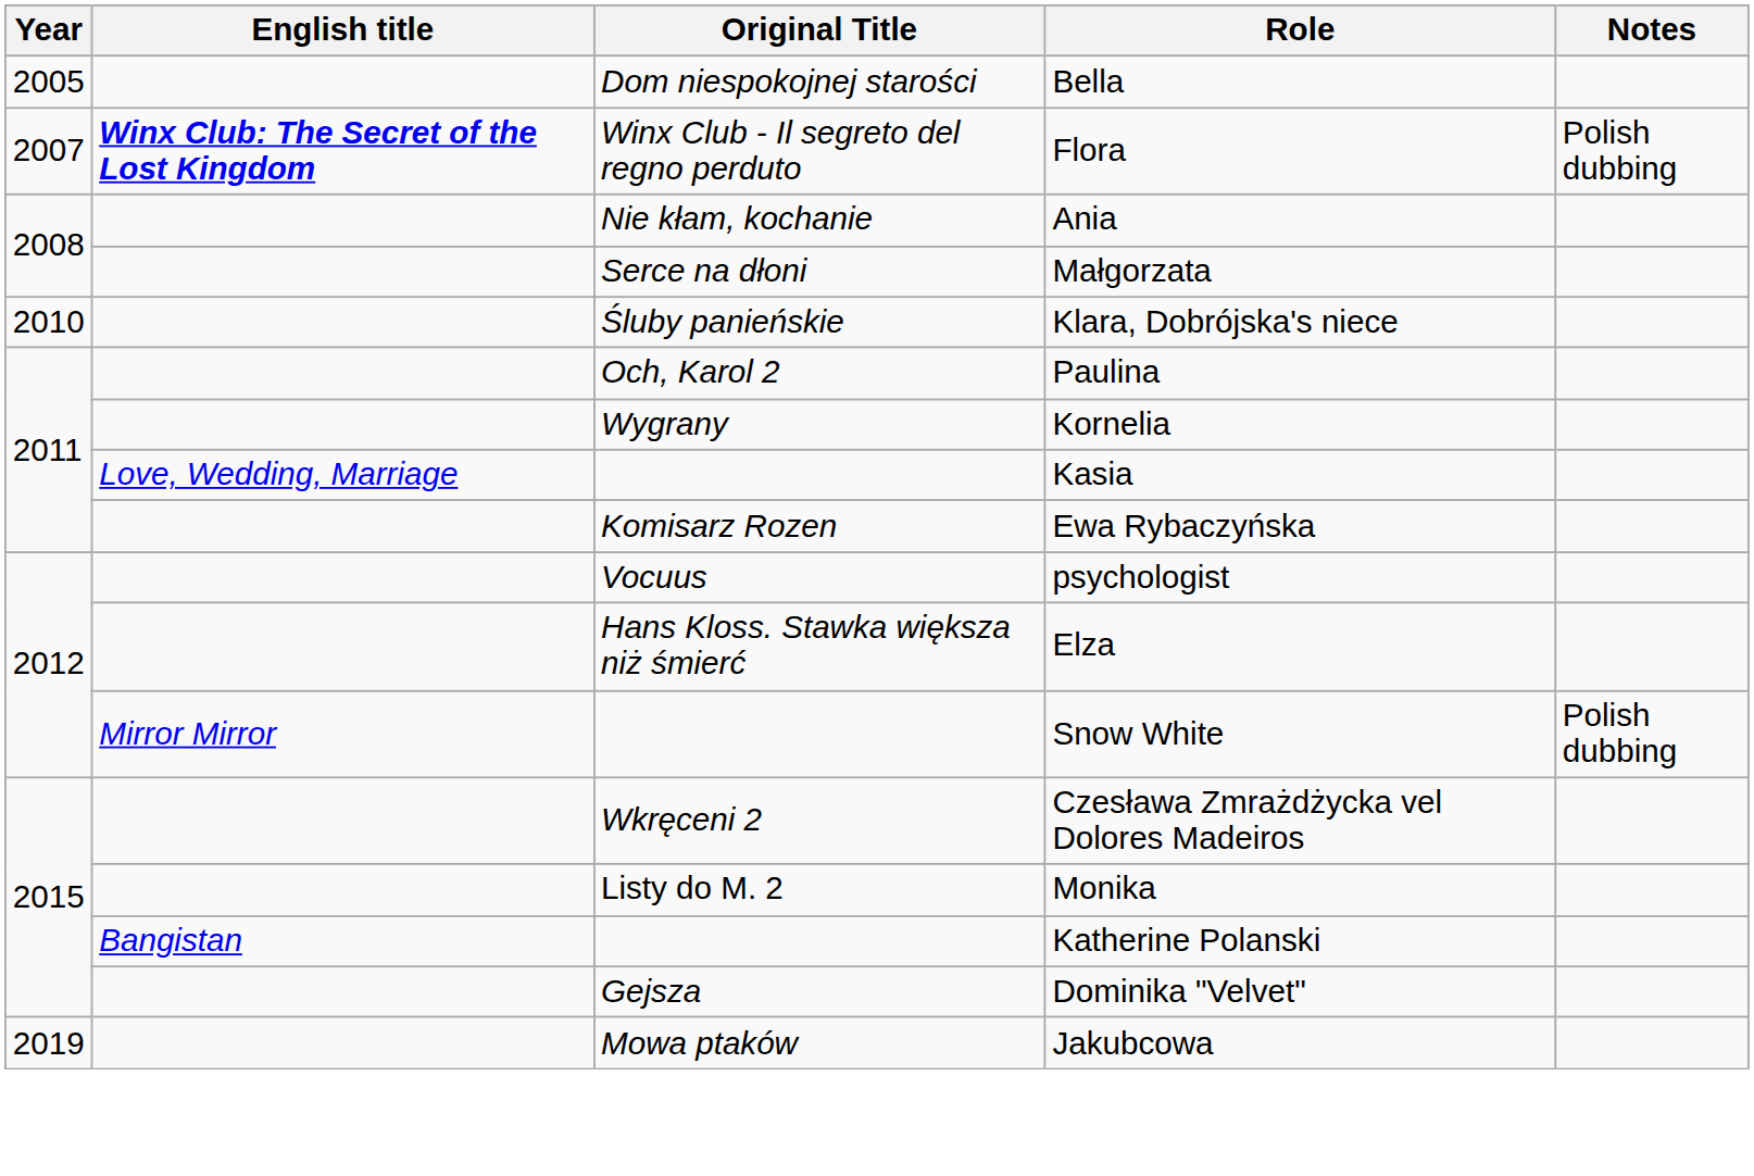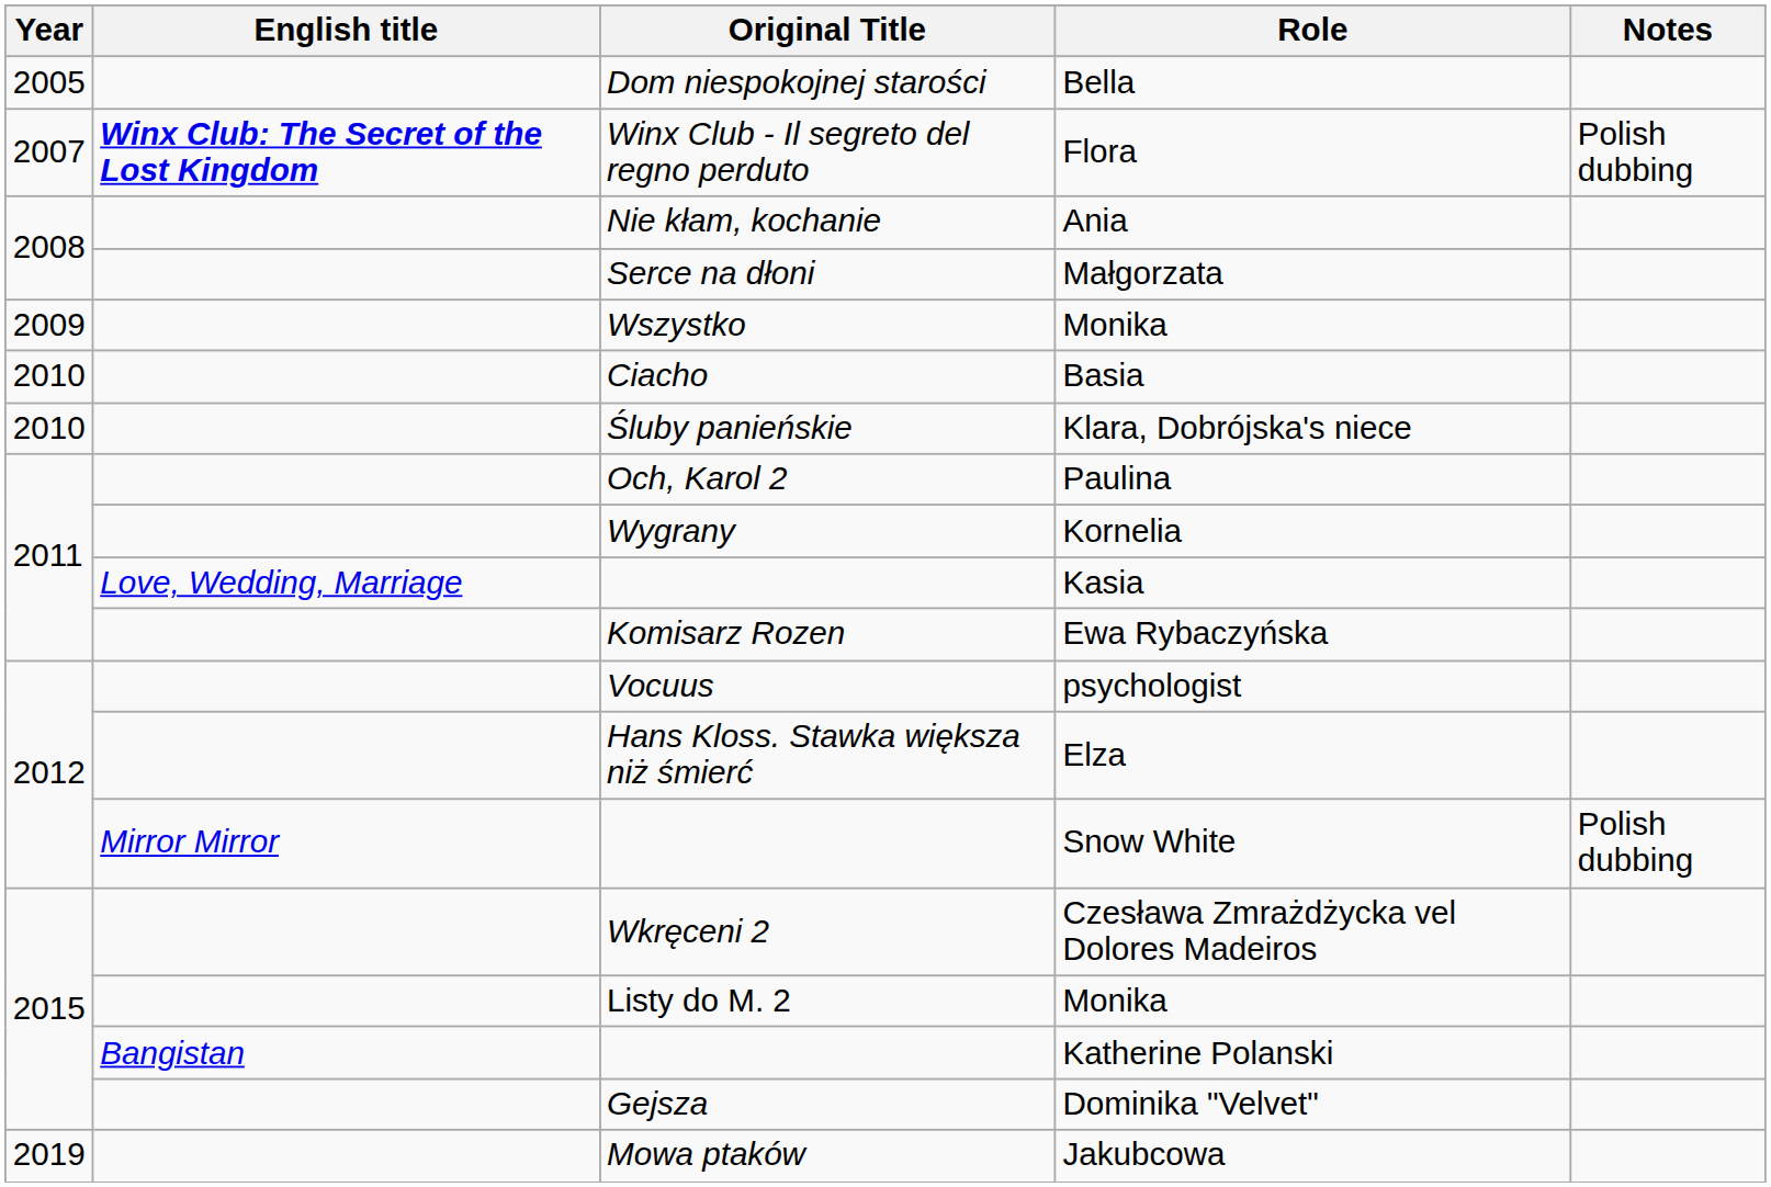+ row: 2009 | Wszystko | Monika
+ row: 2010 | Ciacho | Basia
